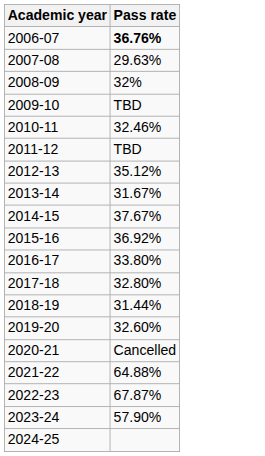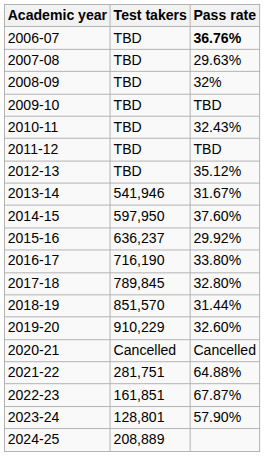+ column: Test takers | TBD | TBD | TBD | TBD | TBD | TBD | TBD | 541,946 | 597,950 | 636,237 | 716,190 | 789,845 | 851,570 | 910,229 | Cancelled | 281,751 | 161,851 | 128,801 | 208,889
2010-11 | Pass rate: 32.46% -> 32.43%
2014-15 | Pass rate: 37.67% -> 37.60%
2015-16 | Pass rate: 36.92% -> 29.92%
